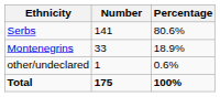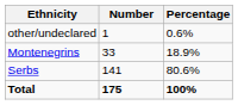rows swapped: Serbs <-> other/undeclared
